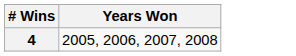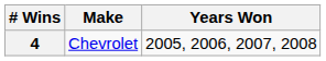+ column: Make | Chevrolet
